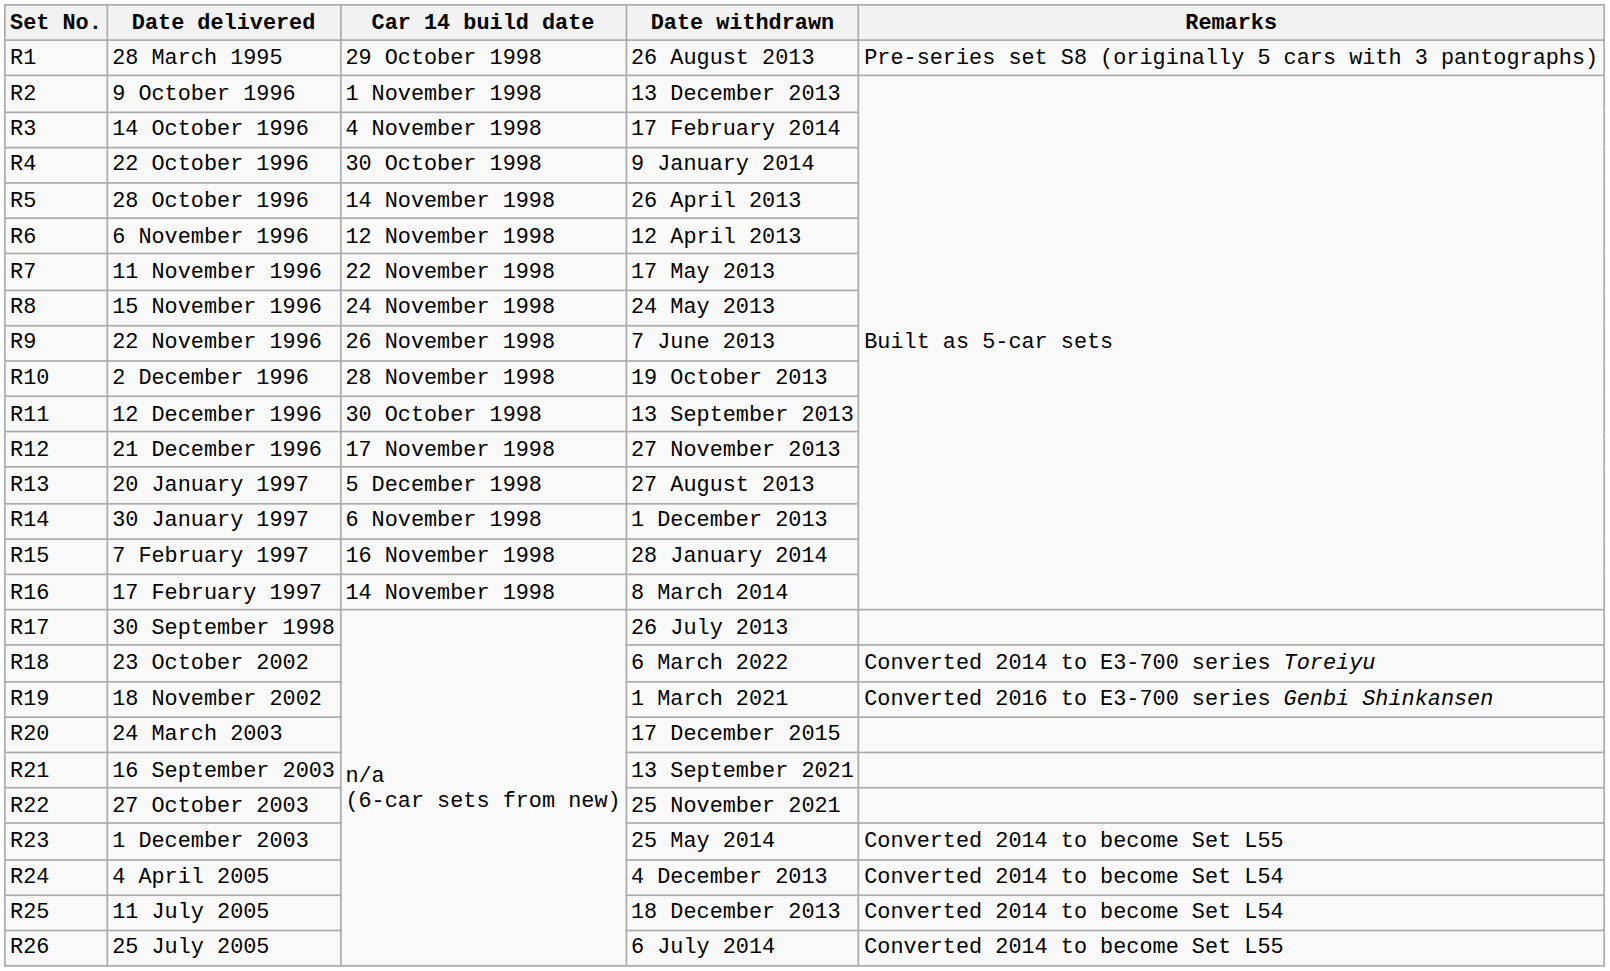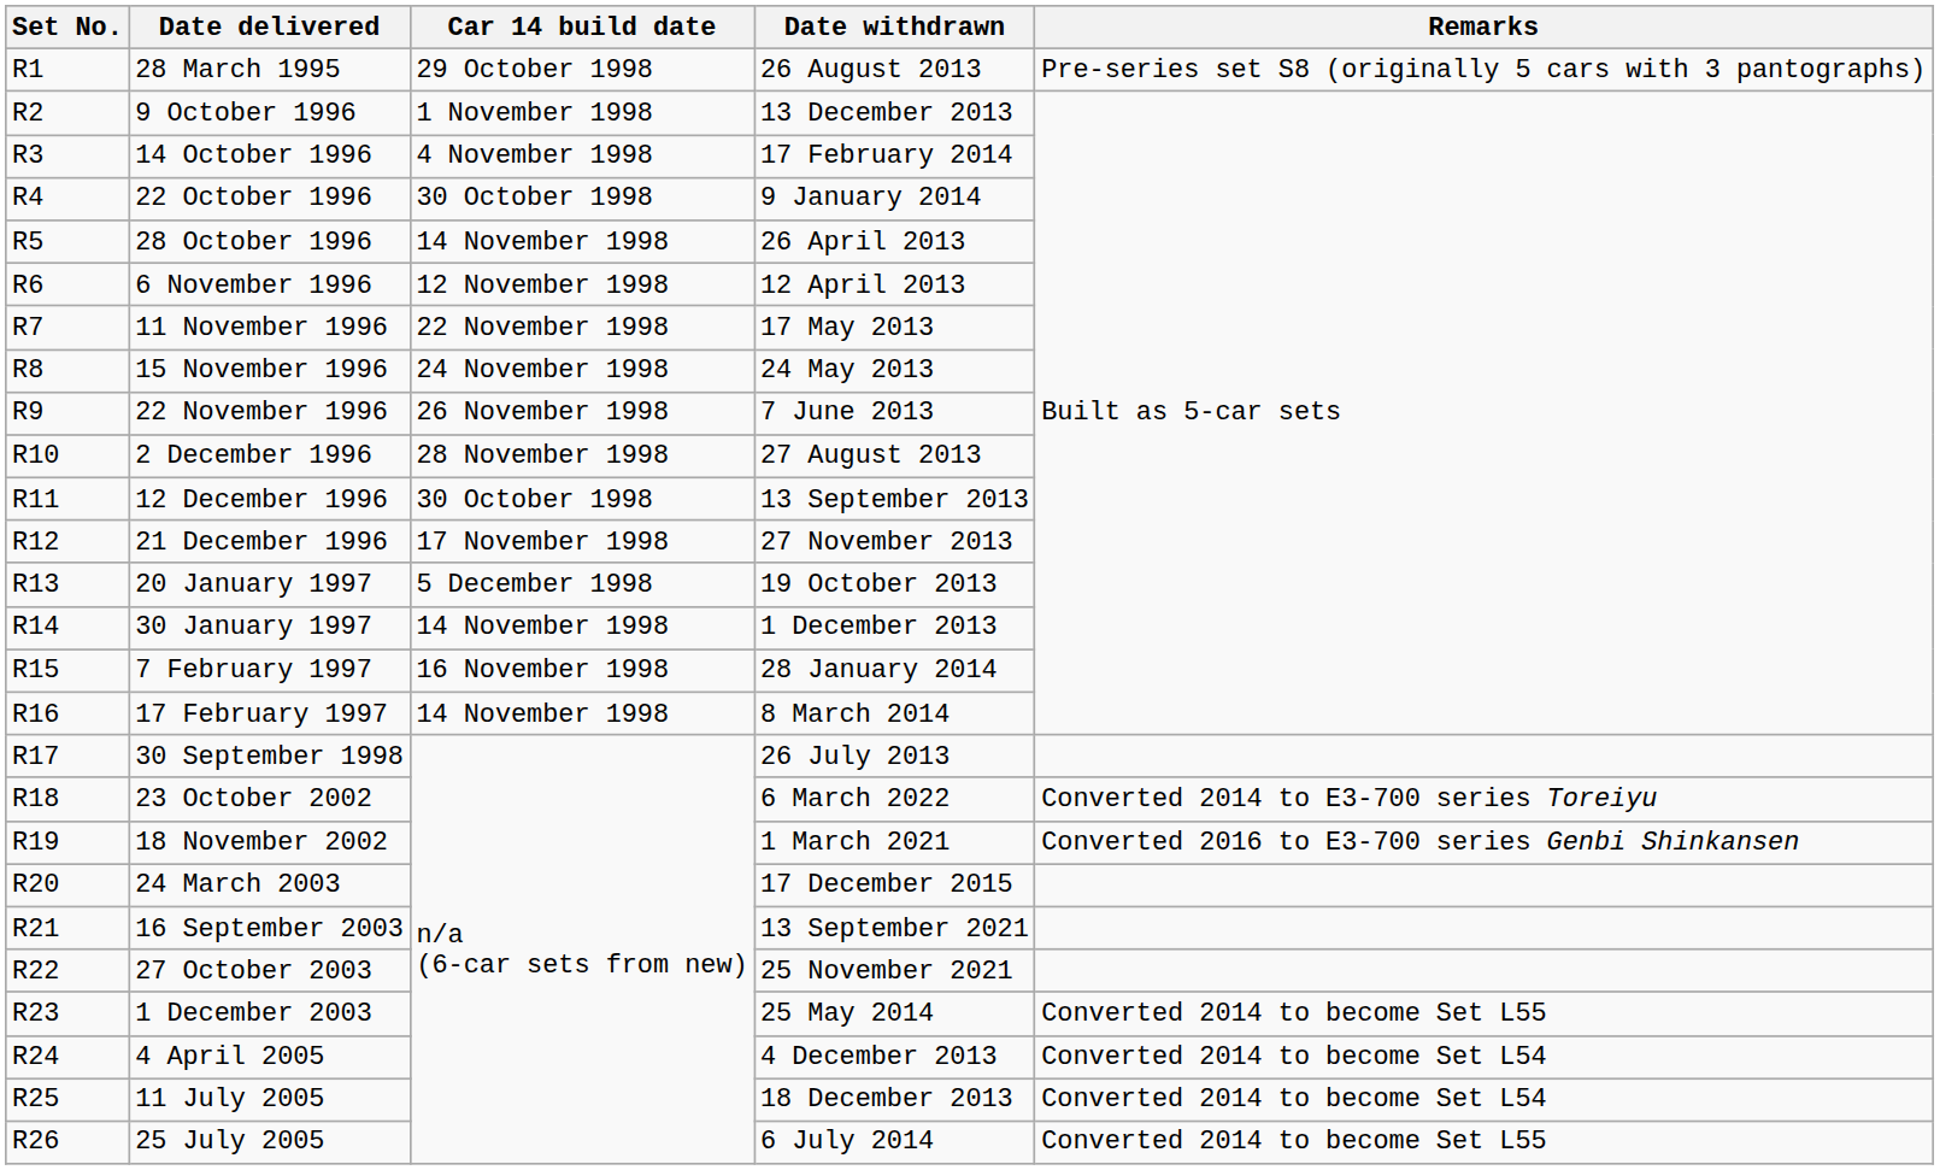2 December 1996 | Date withdrawn: 19 October 2013 -> 27 August 2013
20 January 1997 | Date withdrawn: 27 August 2013 -> 19 October 2013
30 January 1997 | Car 14 build date: 6 November 1998 -> 14 November 1998
